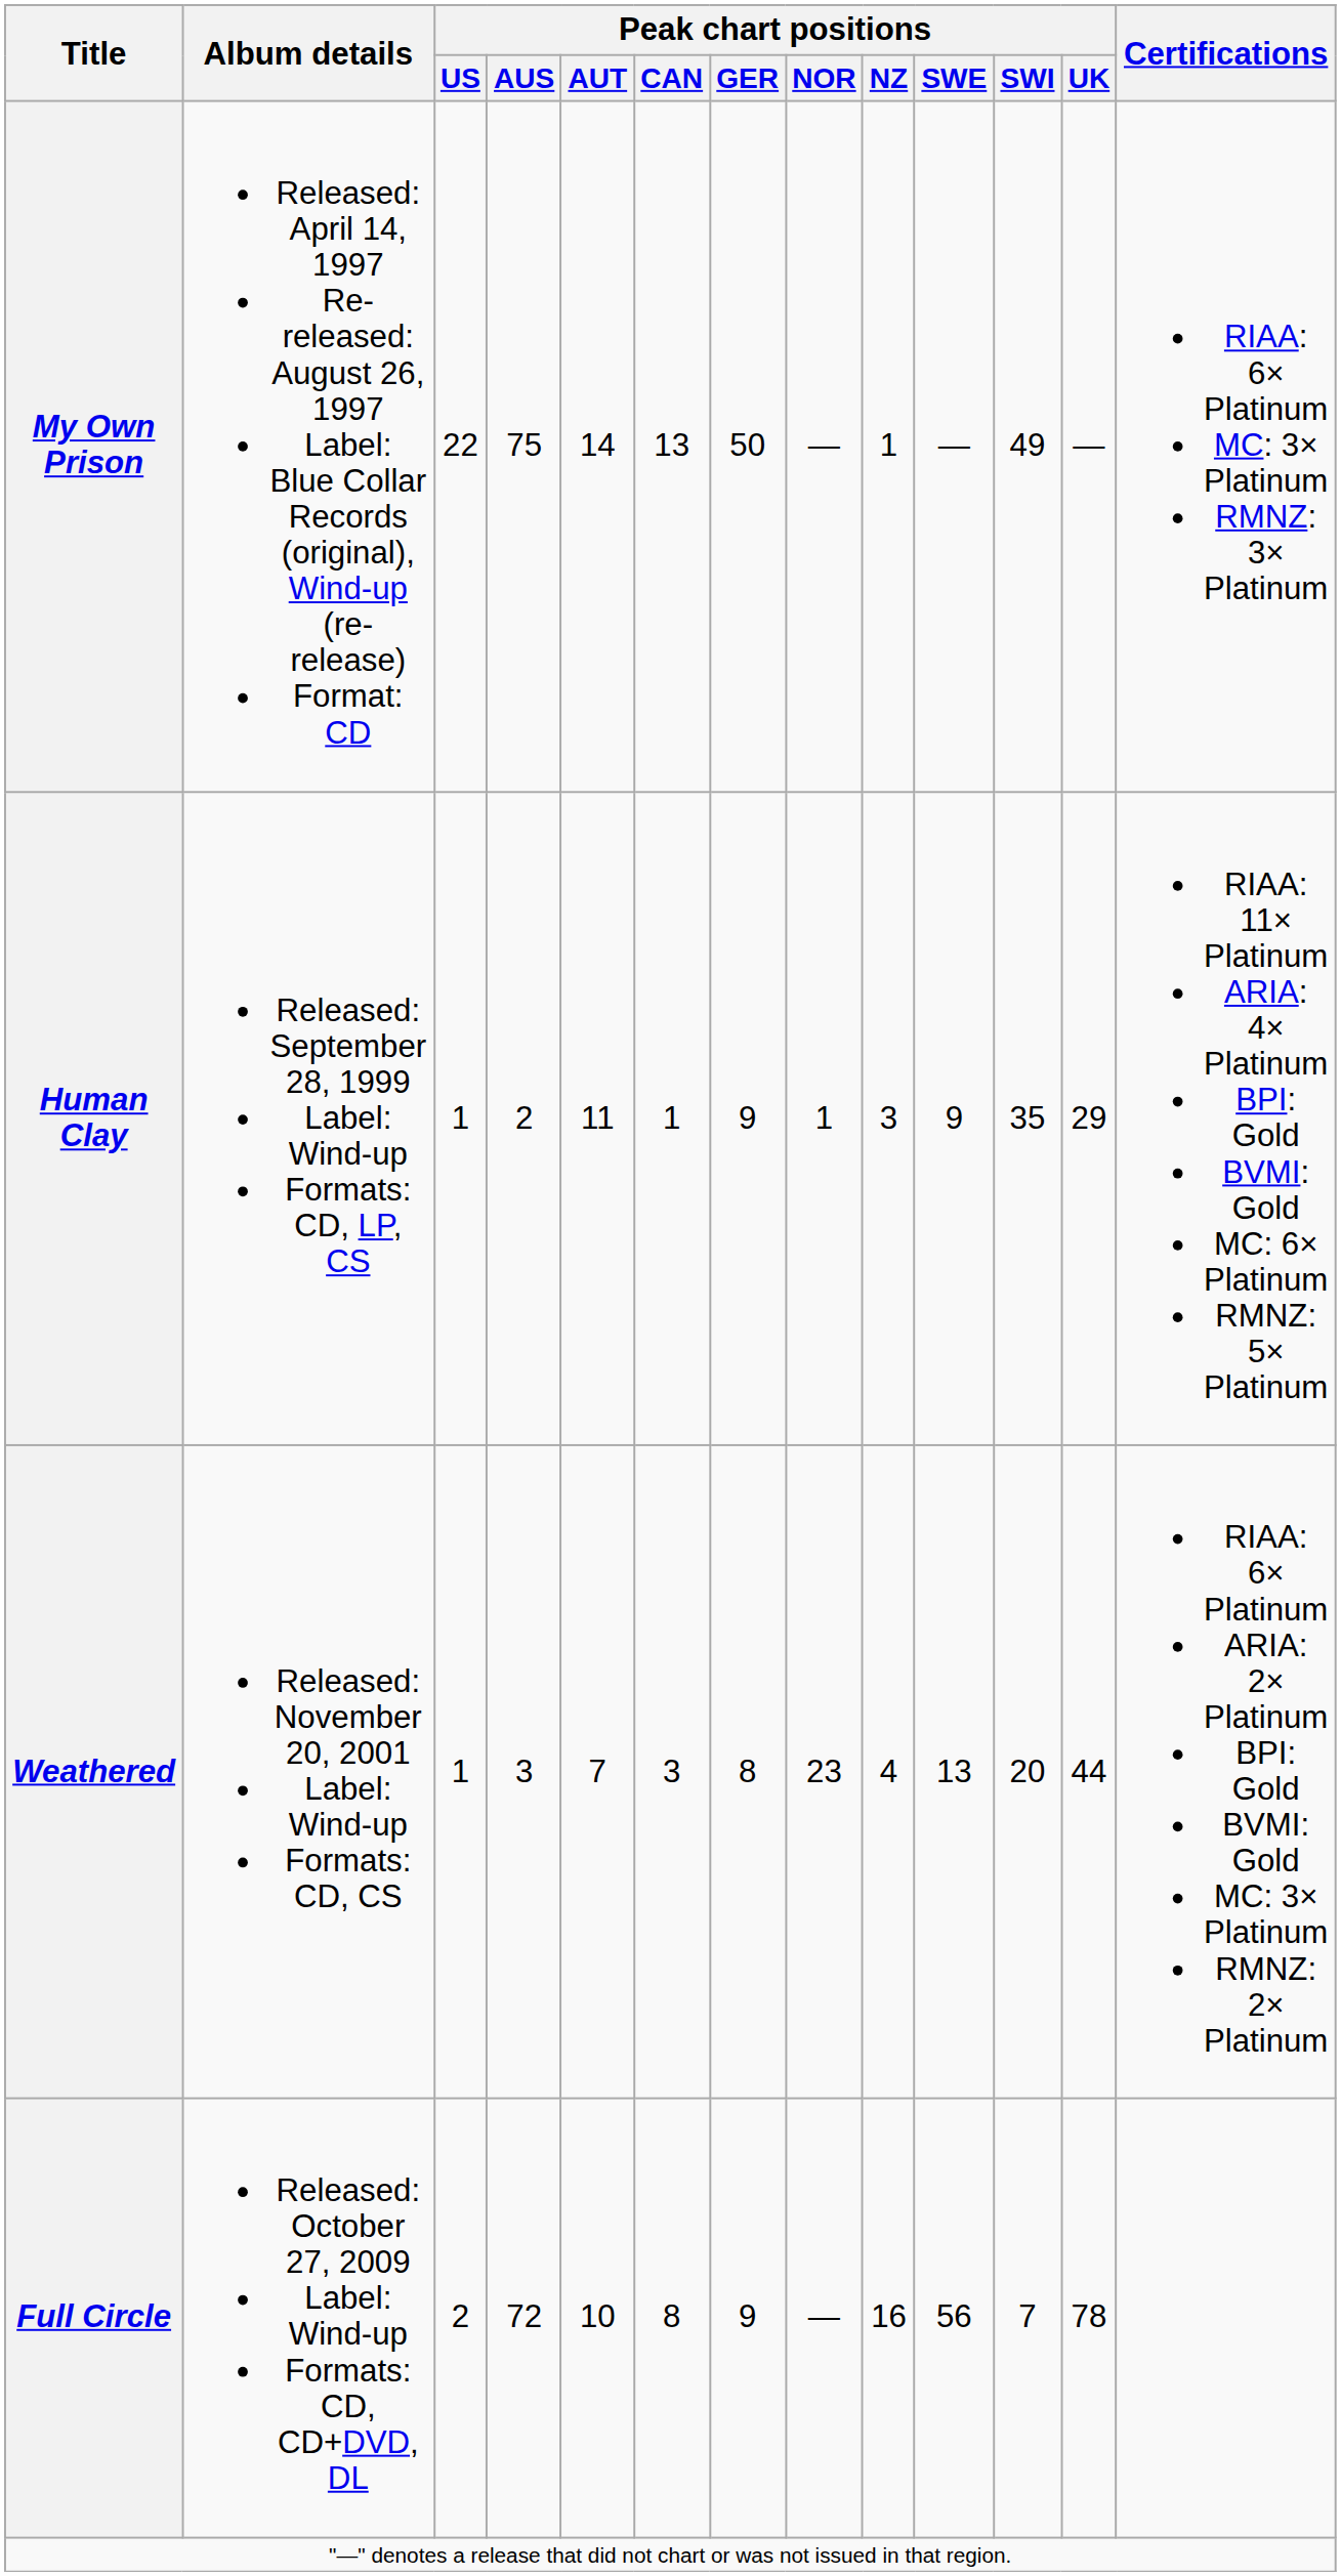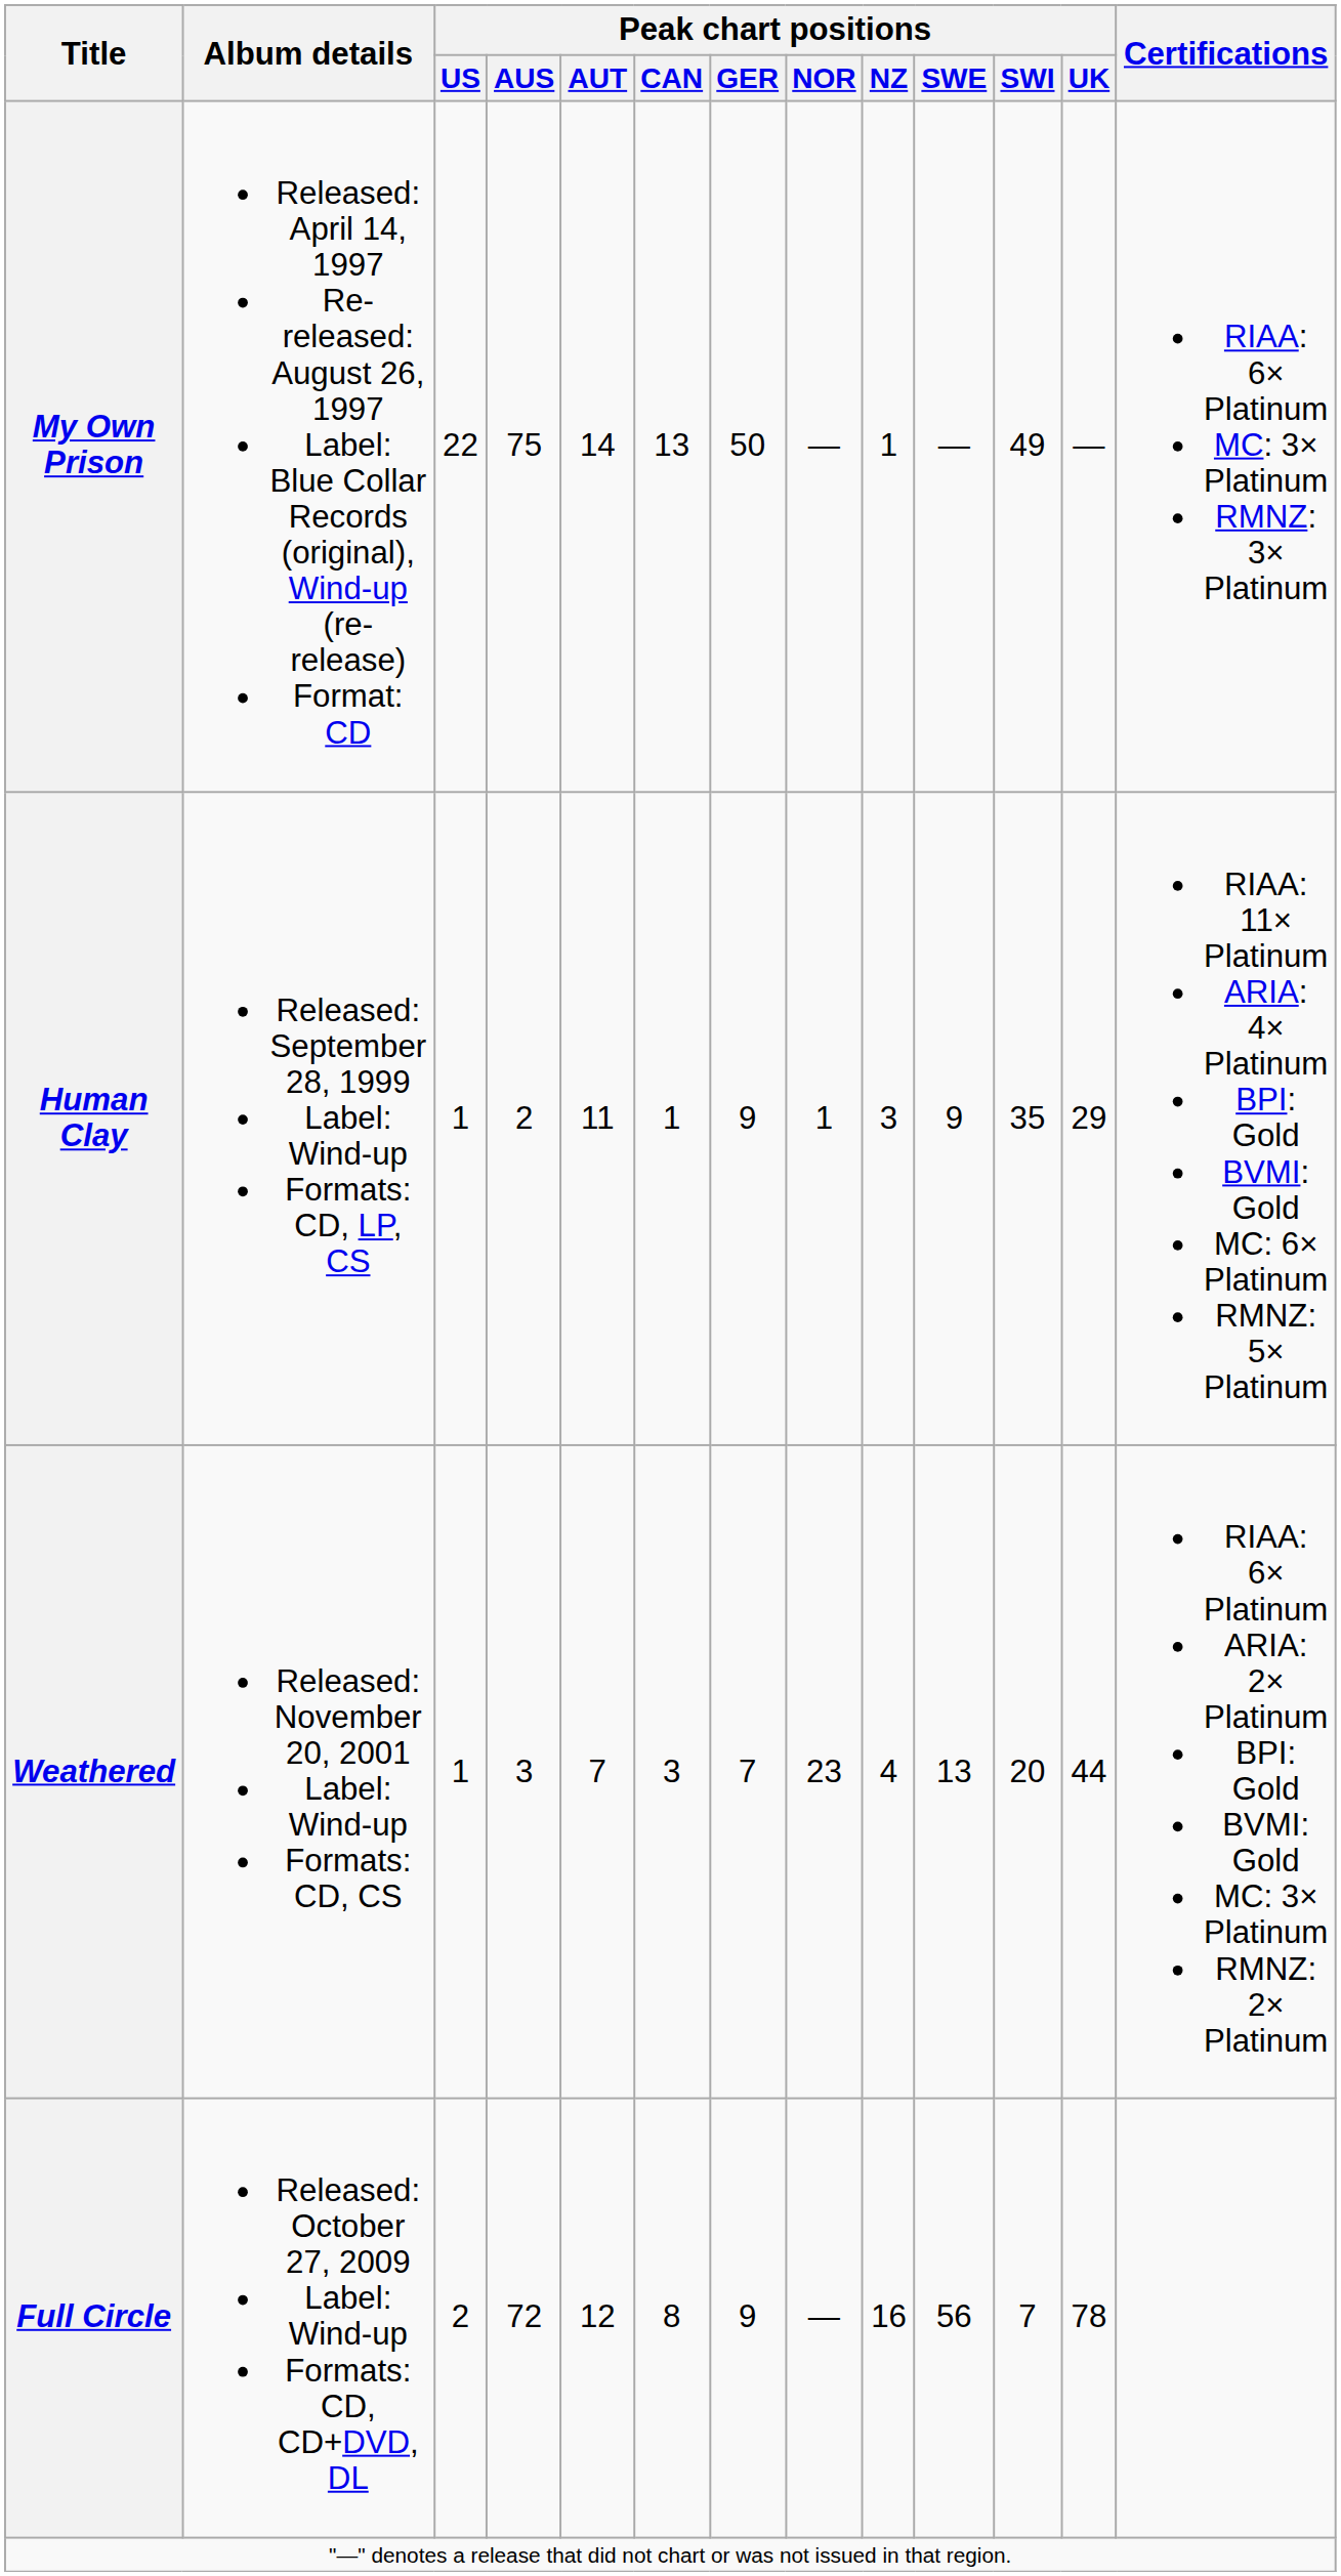Weathered | Peak chart positions / GER: 8 -> 7
Full Circle | Peak chart positions / AUT: 10 -> 12
